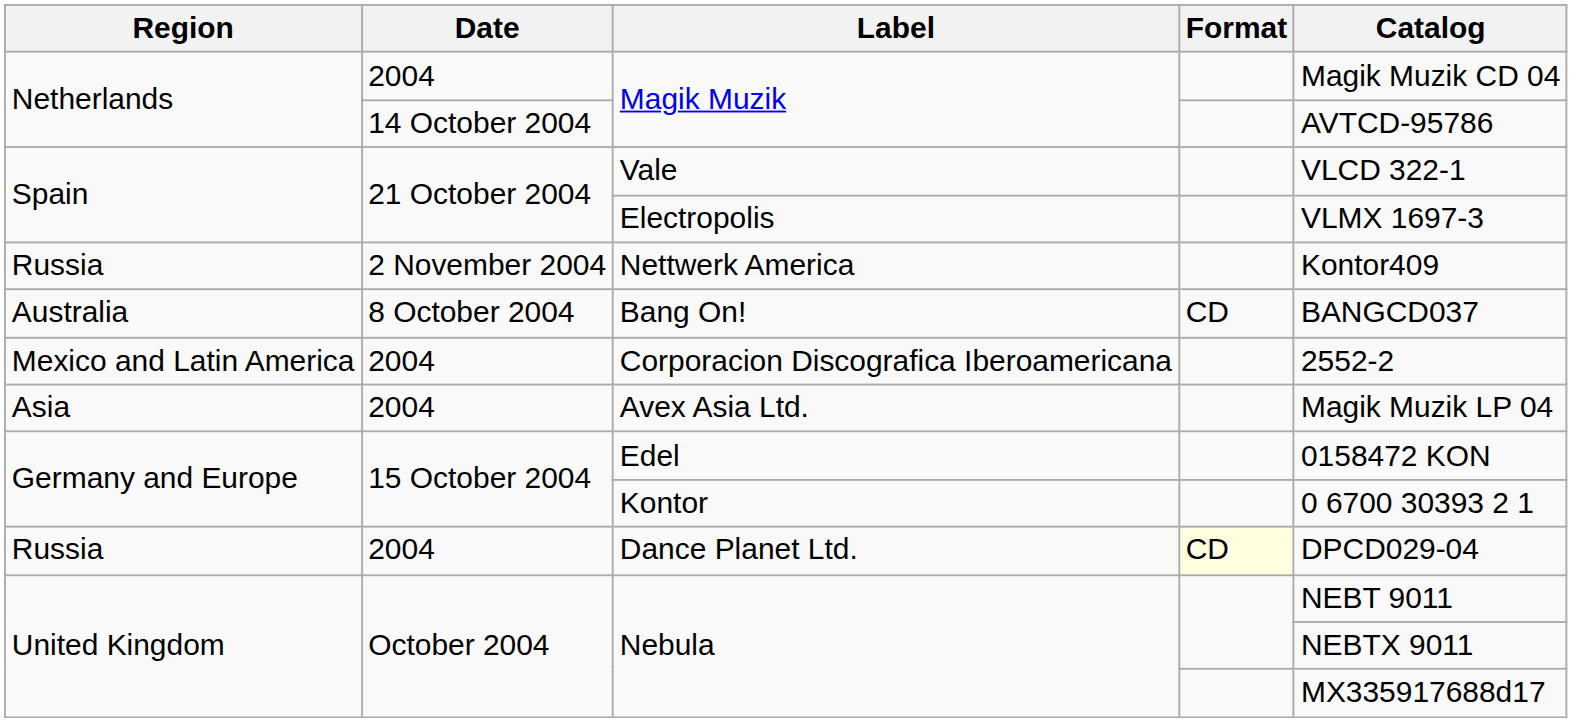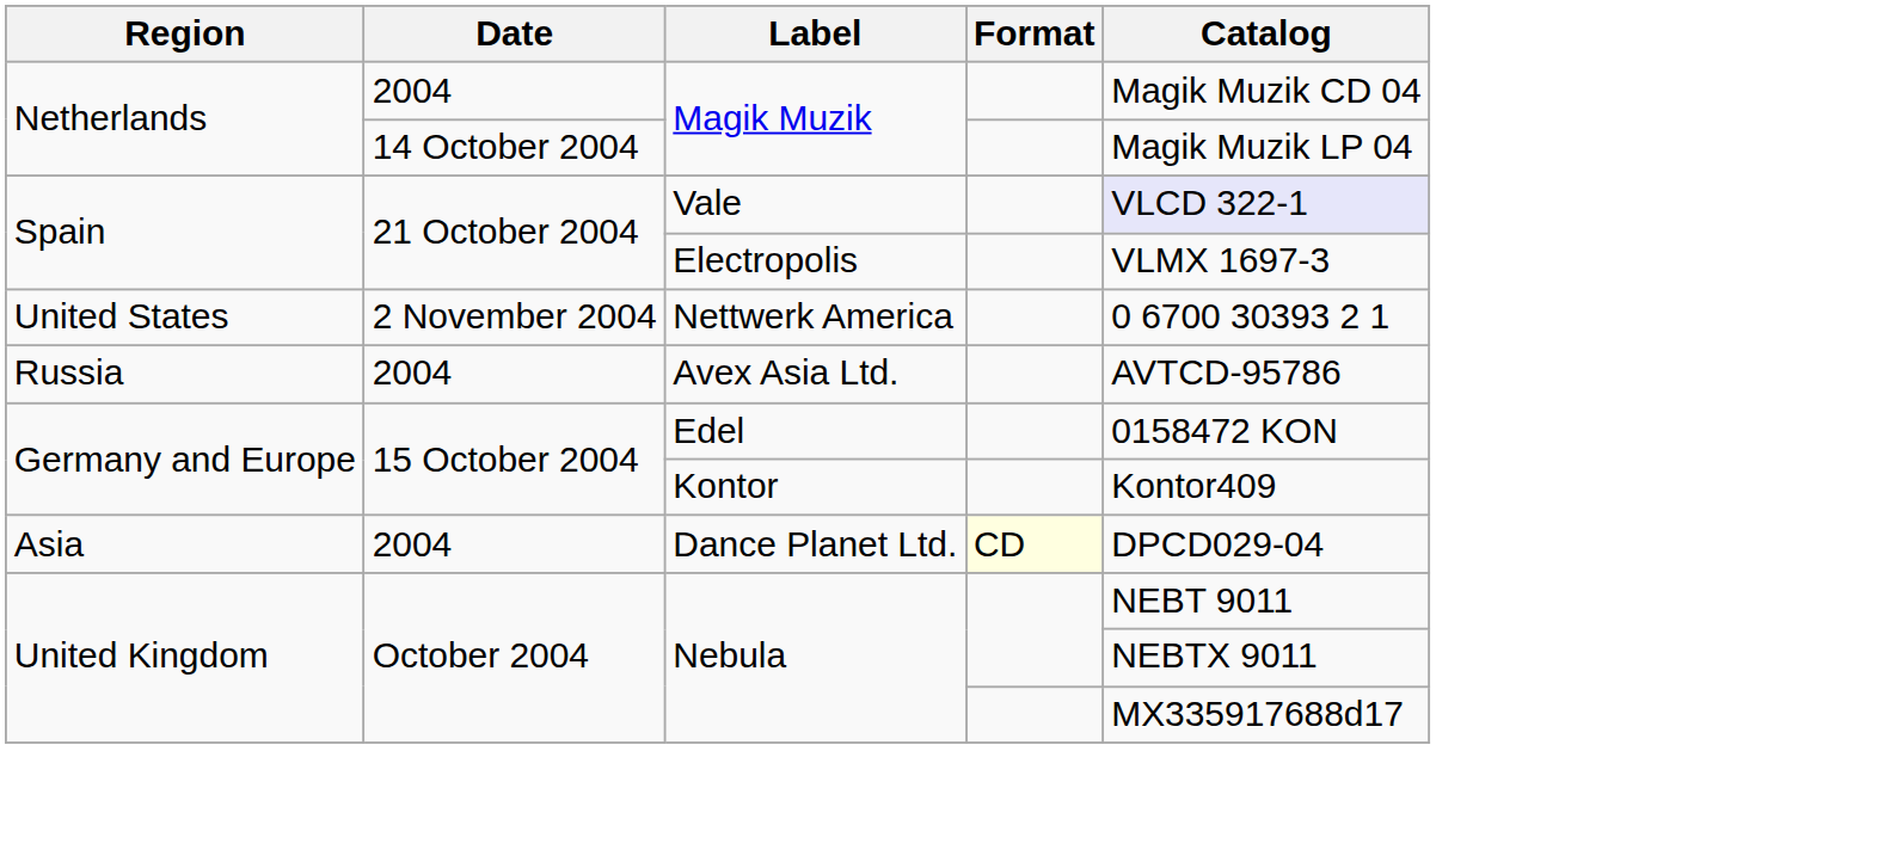14 October 2004 / Magik Muzik | Catalog: AVTCD-95786 -> Magik Muzik LP 04
Vale | Catalog: no background -> lavender background
Nettwerk America | Region: Russia -> United States
Nettwerk America | Catalog: Kontor409 -> 0 6700 30393 2 1
- row: Australia | 8 October 2004 | Bang On! | CD | BANGCD037
- row: Mexico and Latin America | 2004 | Corporacion Discografica Iberoamericana | 2552-2
Avex Asia Ltd. | Region: Asia -> Russia
Avex Asia Ltd. | Catalog: Magik Muzik LP 04 -> AVTCD-95786
Kontor | Catalog: 0 6700 30393 2 1 -> Kontor409
Dance Planet Ltd. | Region: Russia -> Asia
